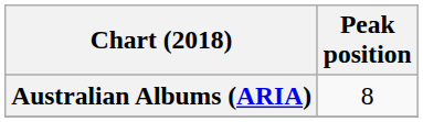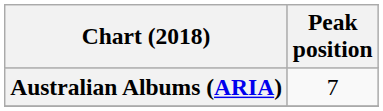Australian Albums (ARIA) | Peak position: 8 -> 7
